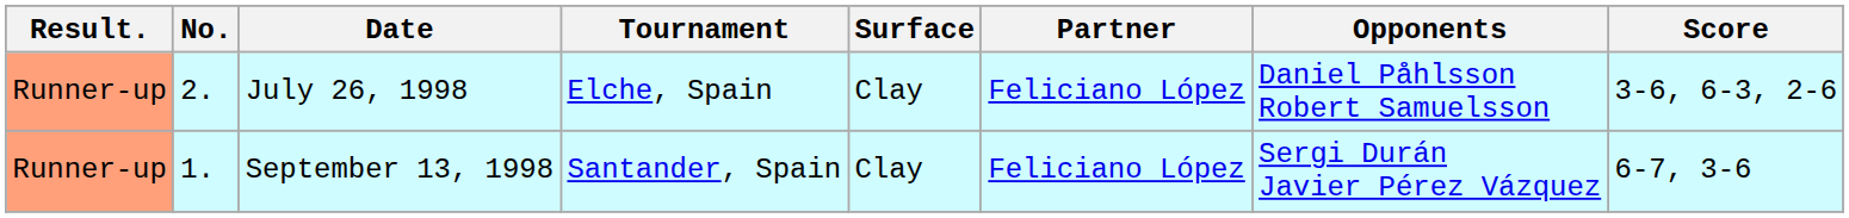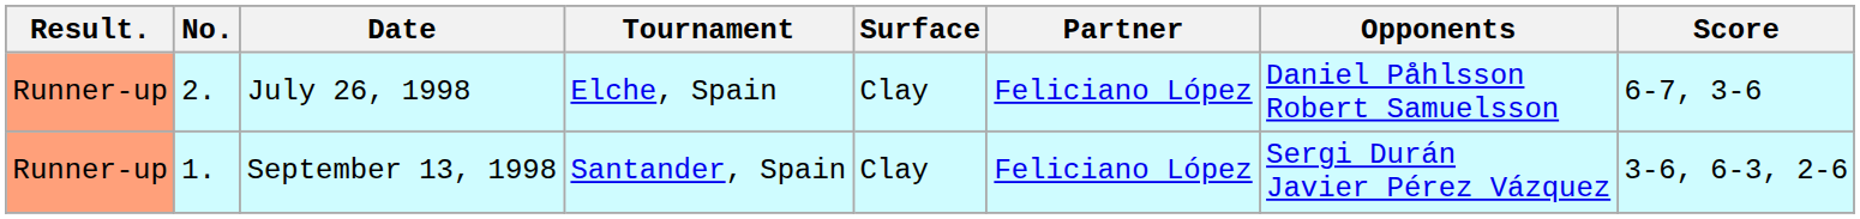July 26, 1998 | Score: 3-6, 6-3, 2-6 -> 6-7, 3-6
September 13, 1998 | Score: 6-7, 3-6 -> 3-6, 6-3, 2-6
